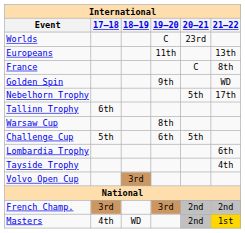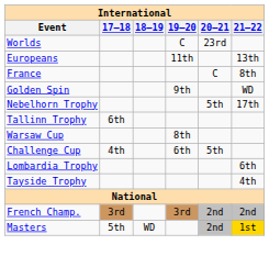Challenge Cup | 17–18: 5th -> 4th
- row: Volvo Open Cup | 3rd
Masters | 17–18: 4th -> 5th
